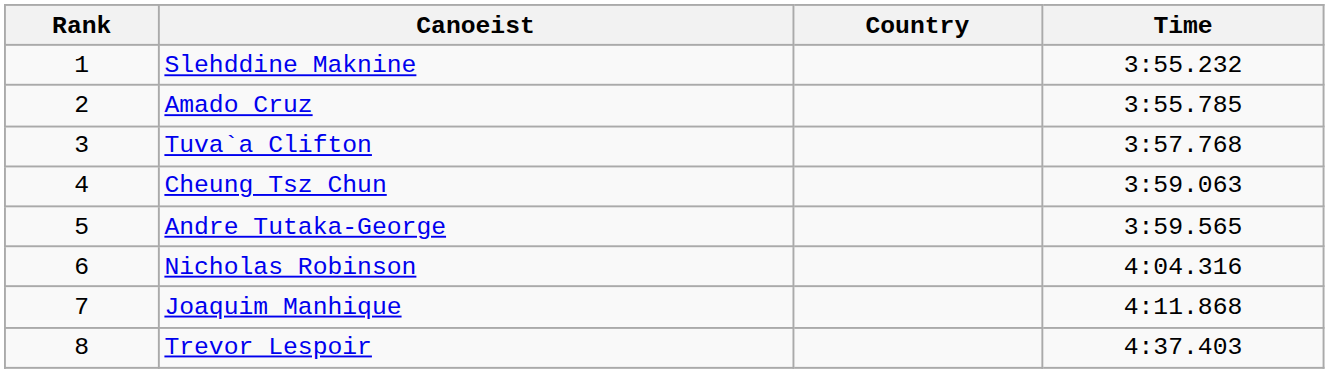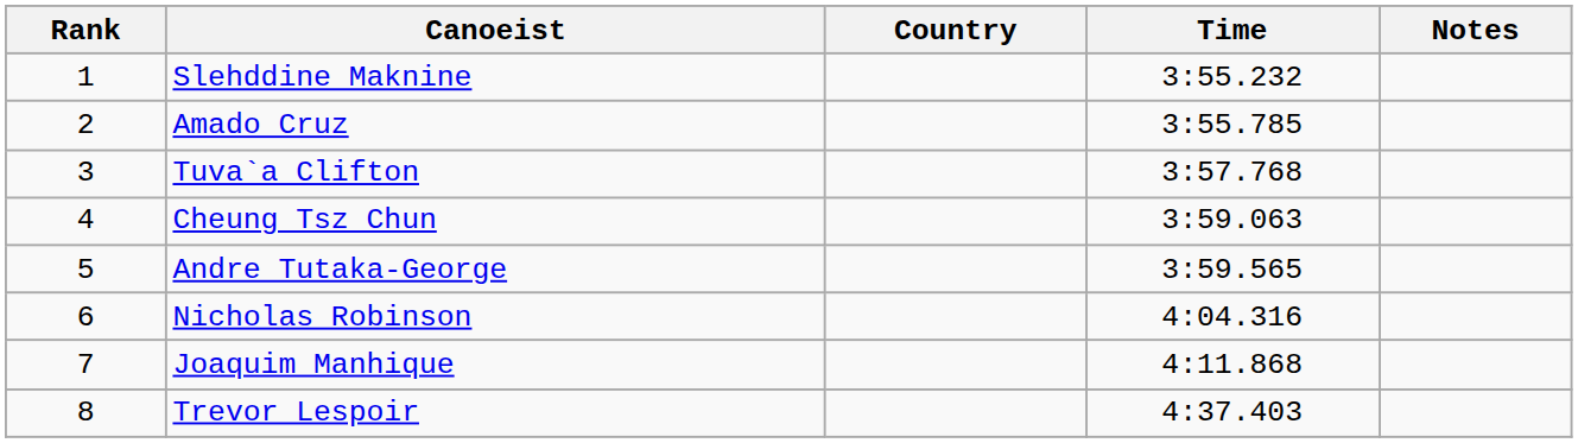+ column: Notes
